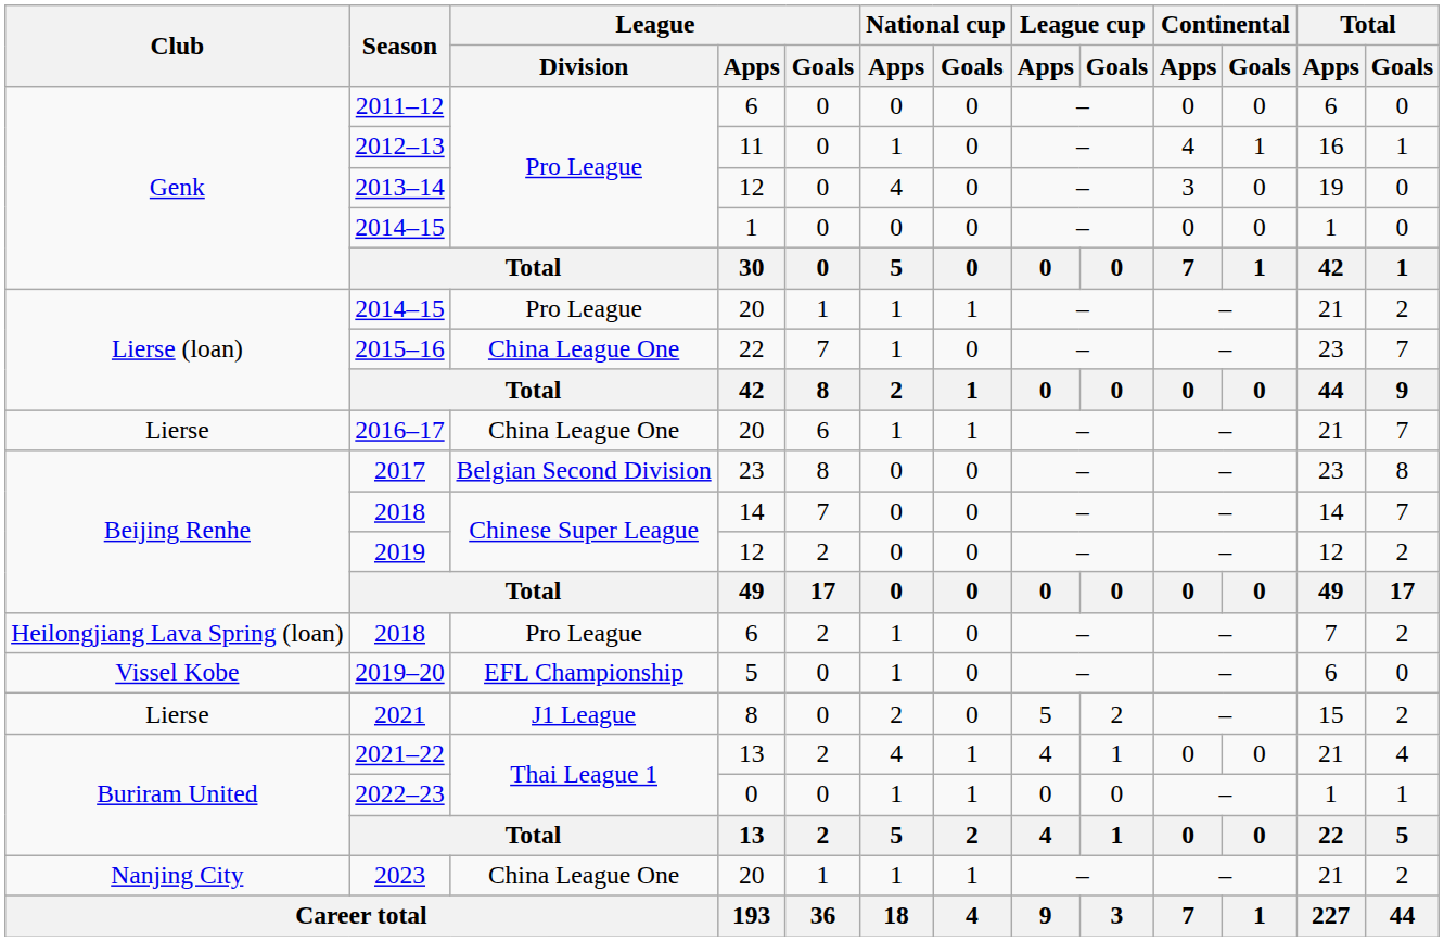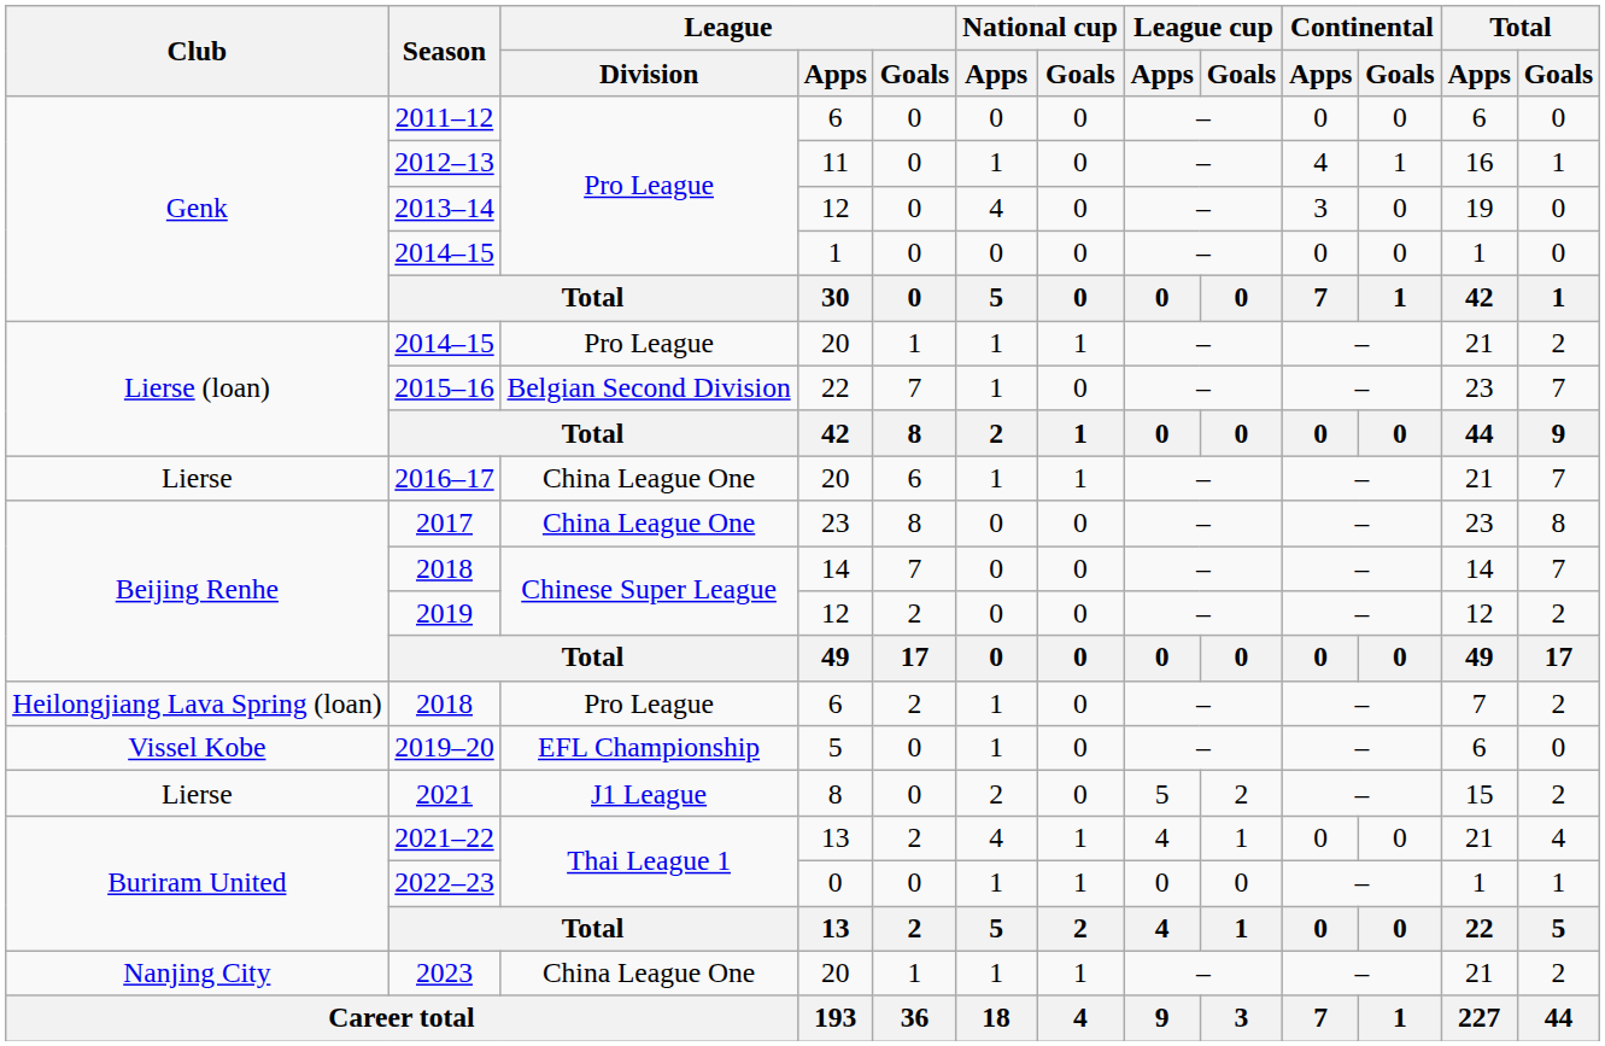2015–16 | League / Division: China League One -> Belgian Second Division
2017 | League / Division: Belgian Second Division -> China League One
